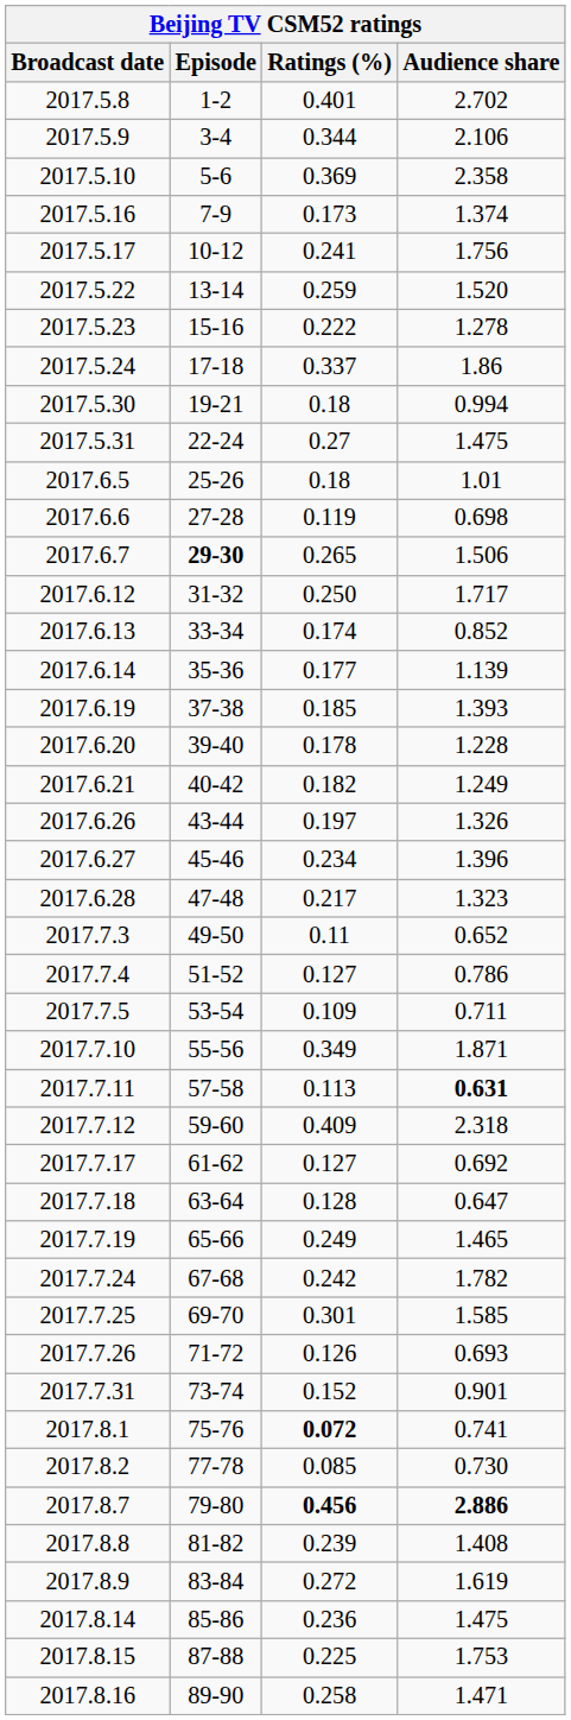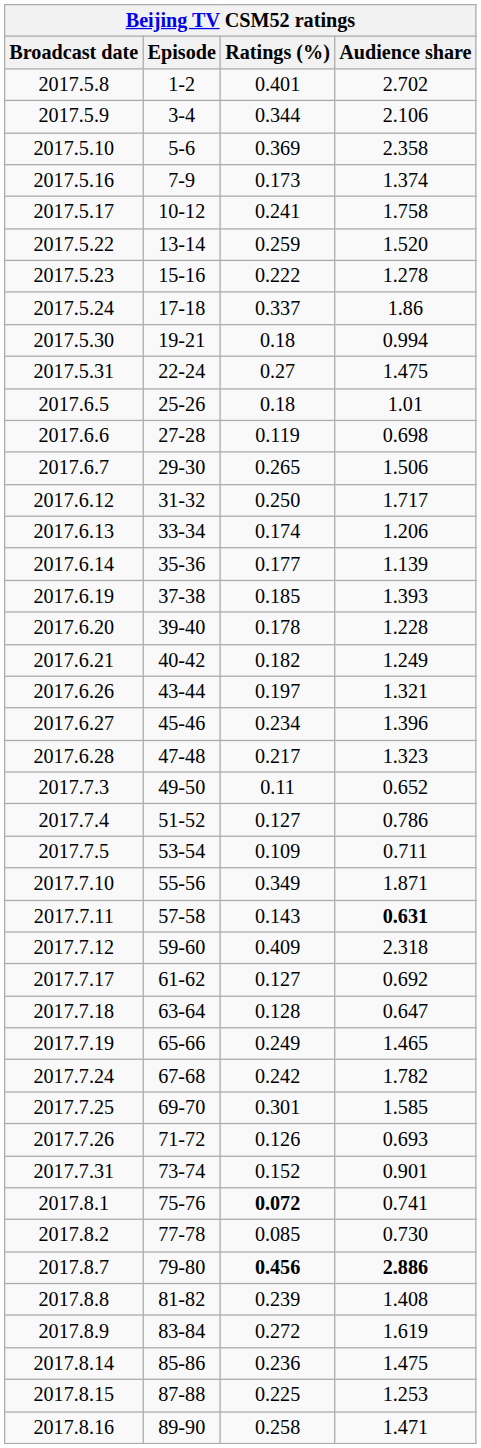2017.5.17 | Audience share: 1.756 -> 1.758
2017.6.7 | Episode: bold -> normal
2017.6.13 | Audience share: 0.852 -> 1.206
2017.6.26 | Audience share: 1.326 -> 1.321
2017.7.11 | Ratings (%): 0.113 -> 0.143
2017.8.15 | Audience share: 1.753 -> 1.253
